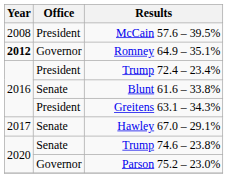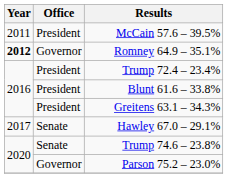McCain 57.6 – 39.5% | Year: 2008 -> 2011
Blunt 61.6 – 33.8% | Office: Senate -> President
